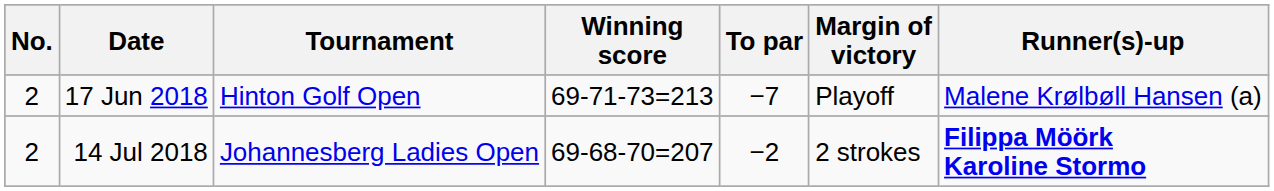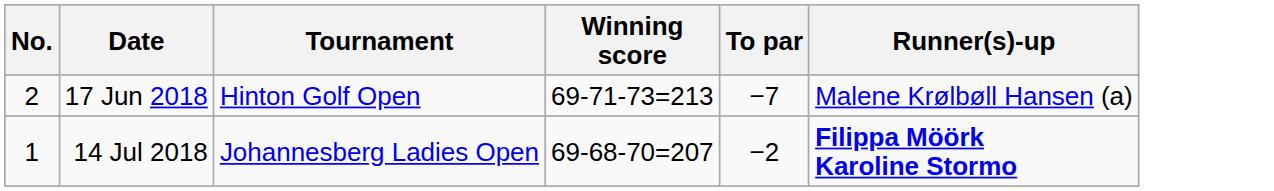- column: Margin of victory | Playoff | 2 strokes
14 Jul 2018 | No.: 2 -> 1
